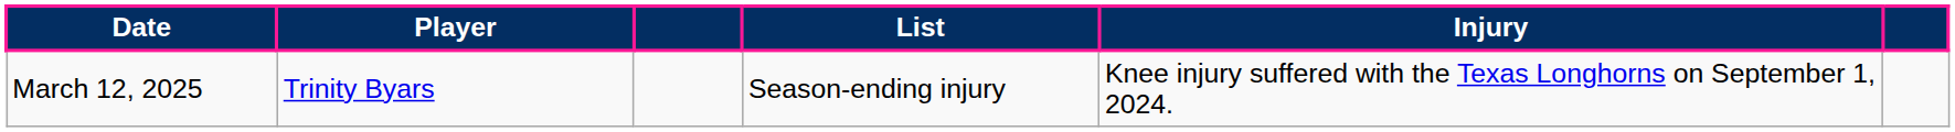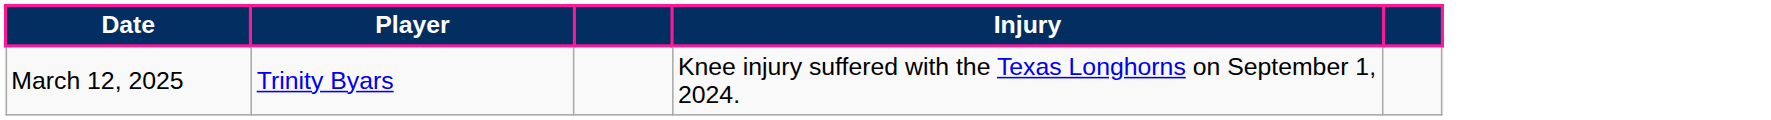- column: List | Season-ending injury
